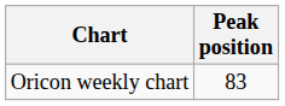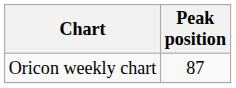Oricon weekly chart | Peak position: 83 -> 87
